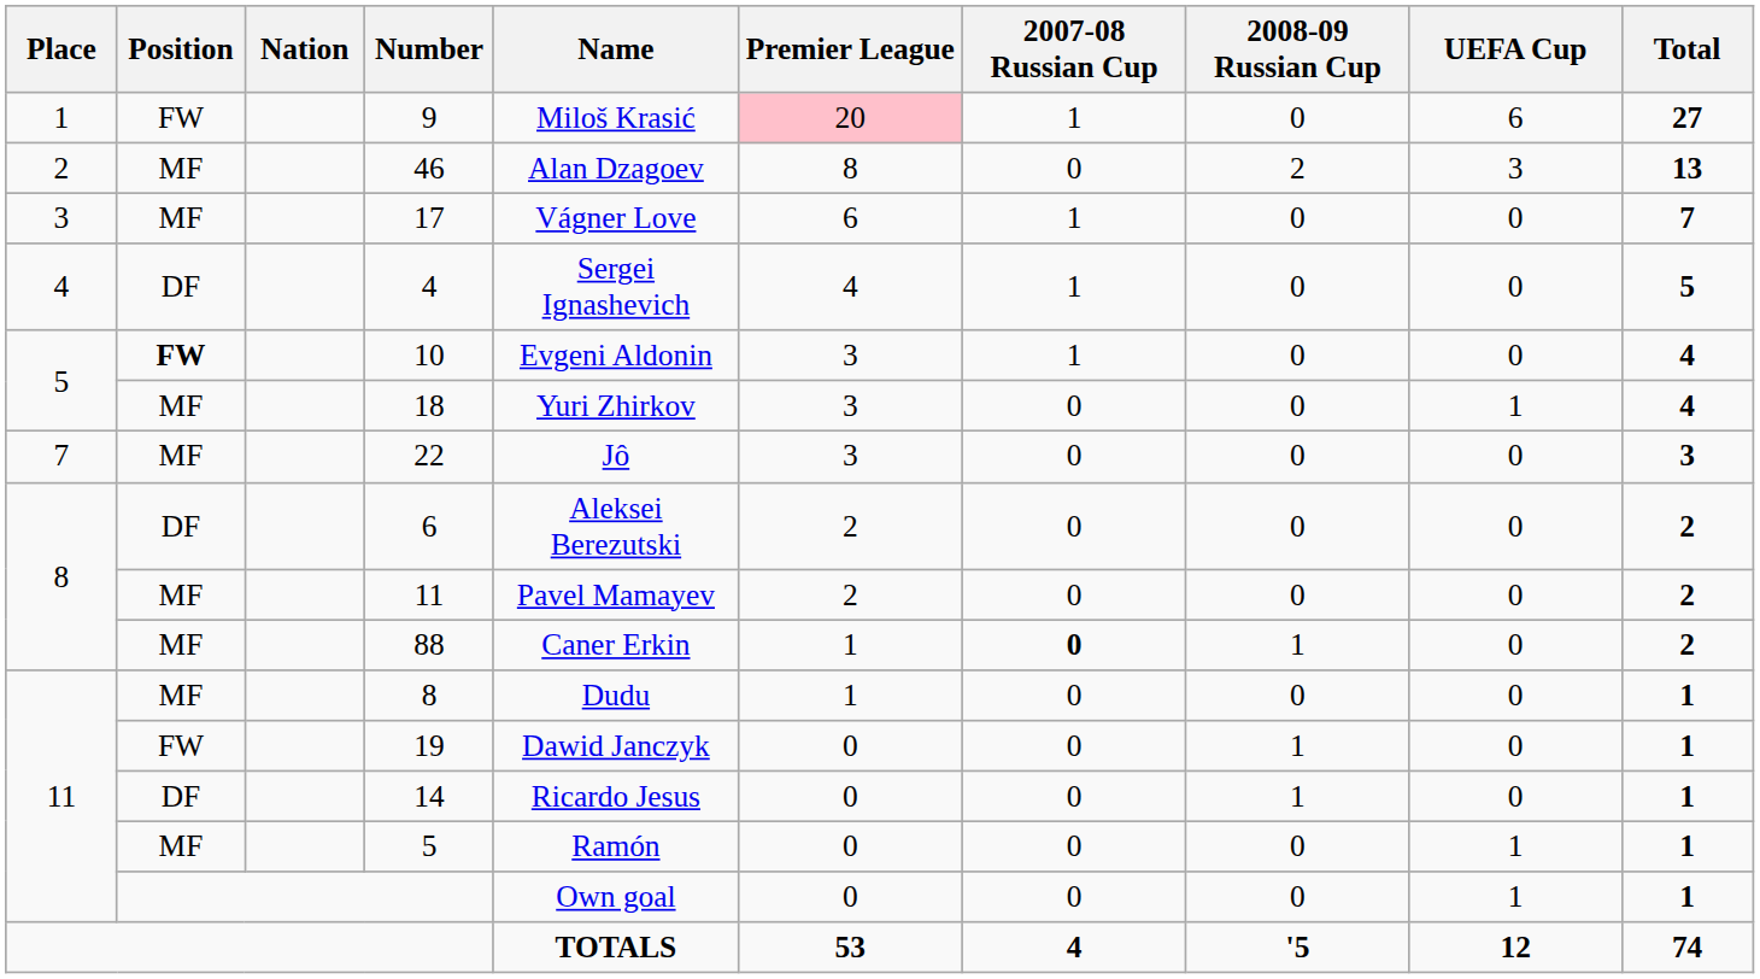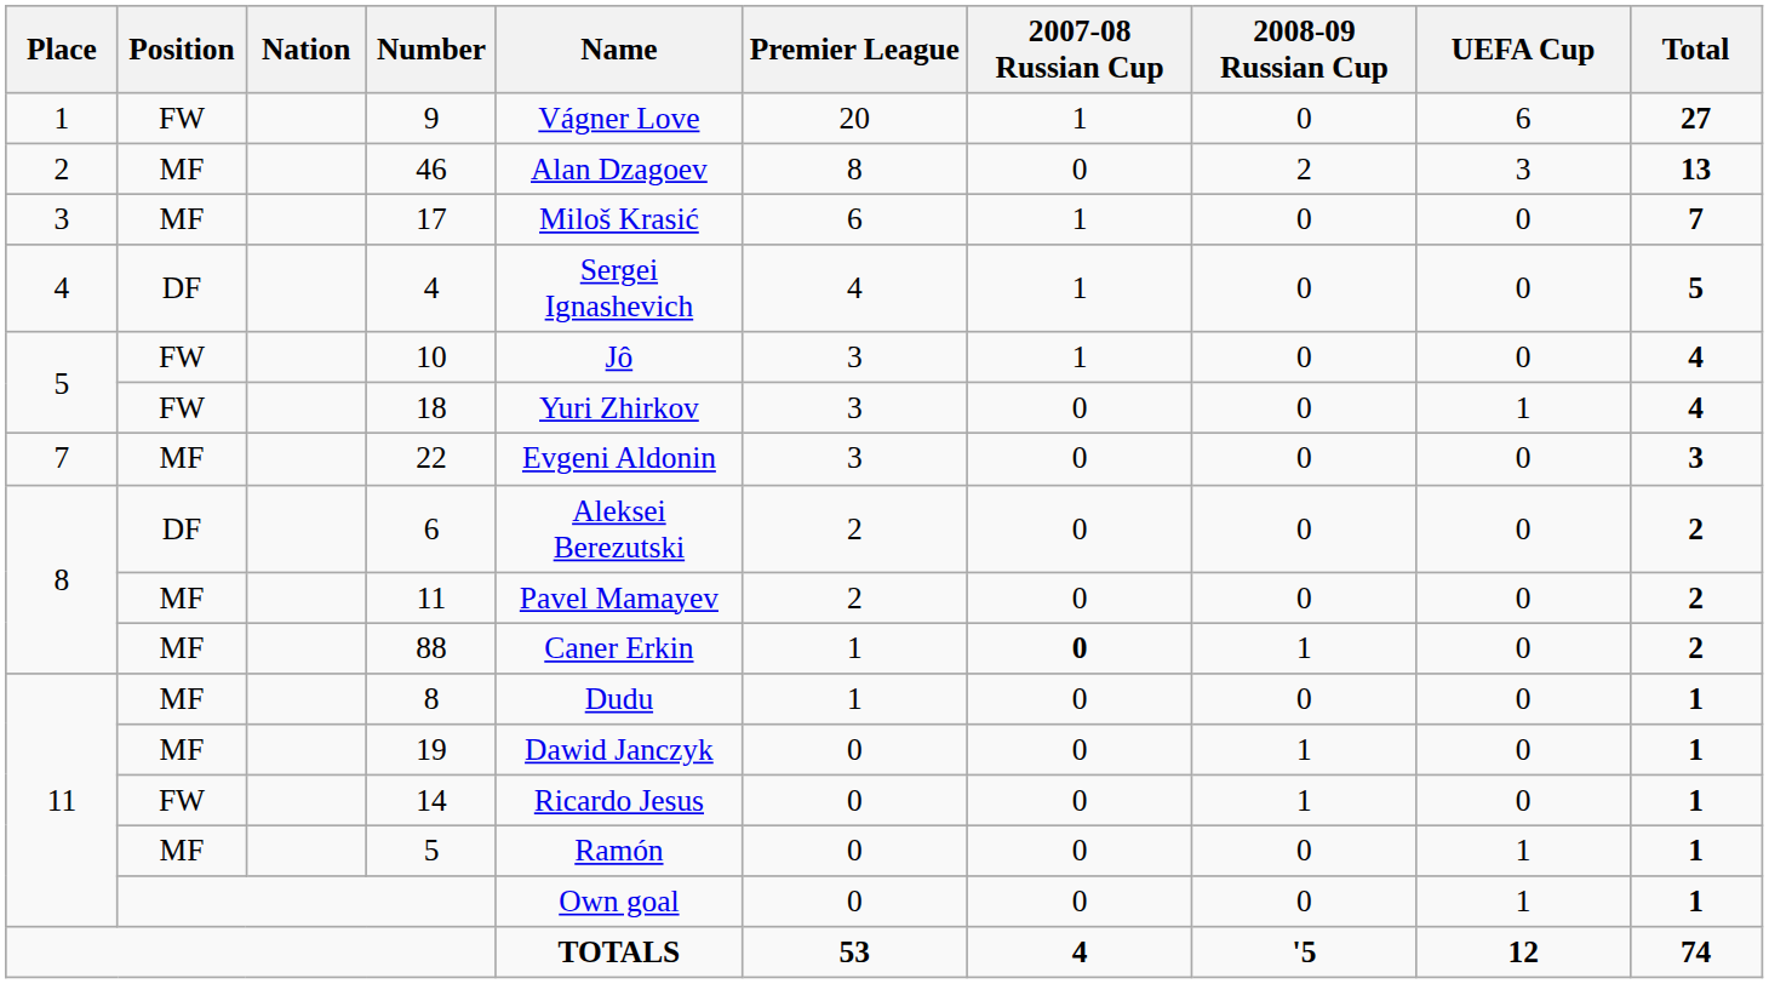9 | Name: Miloš Krasić -> Vágner Love
9 | Premier League: pink background -> no background
17 | Name: Vágner Love -> Miloš Krasić
10 | Position: bold -> normal
10 | Name: Evgeni Aldonin -> Jô
18 | Position: MF -> FW
22 | Name: Jô -> Evgeni Aldonin
19 | Position: FW -> MF
14 | Position: DF -> FW
